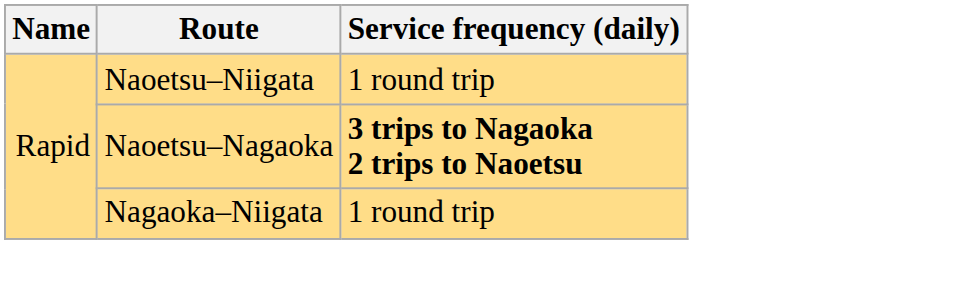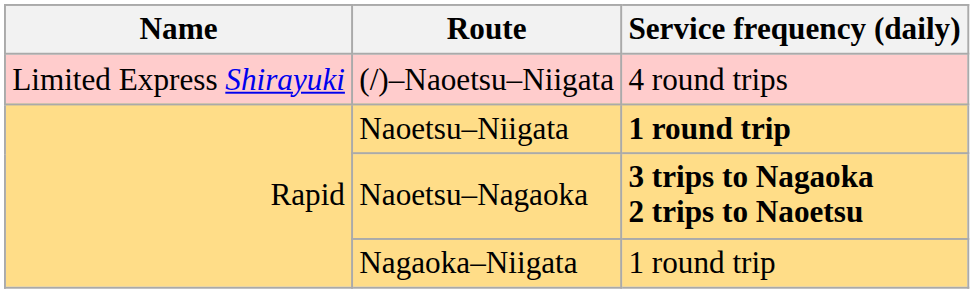+ row: Limited Express Shirayuki | (/)–Naoetsu–Niigata | 4 round trips
Naoetsu–Niigata | Service frequency (daily): normal -> bold
